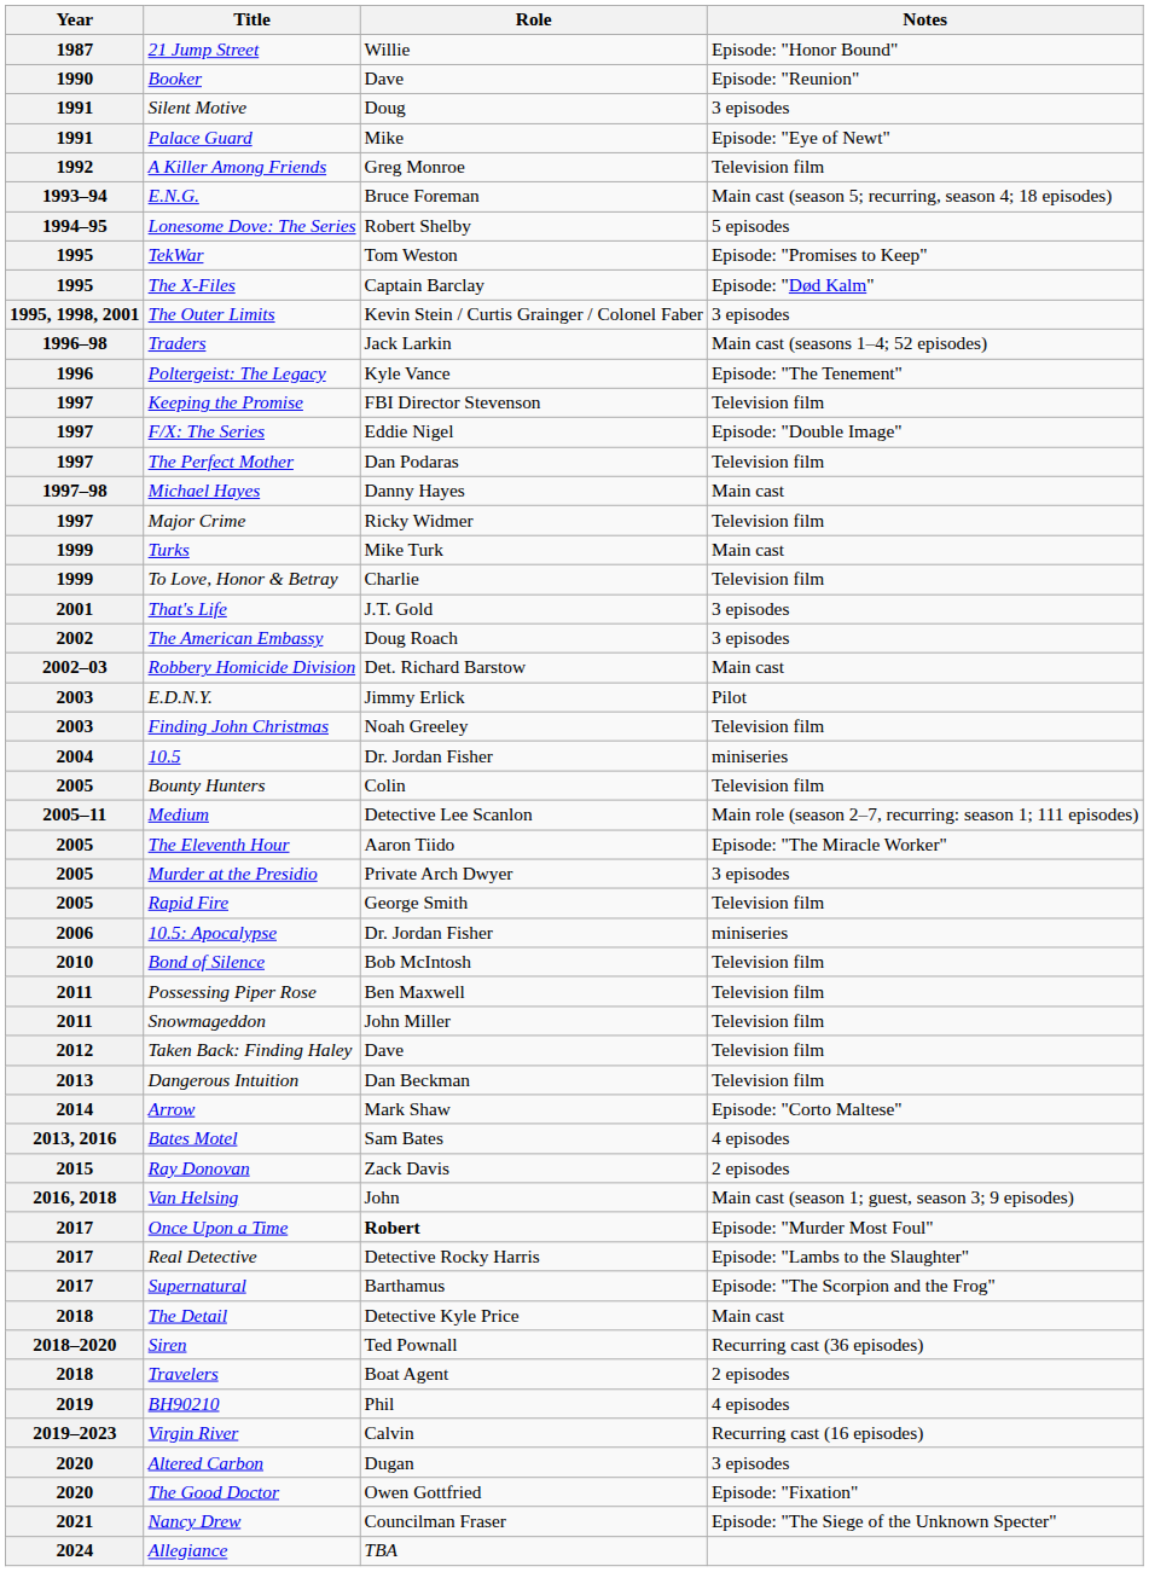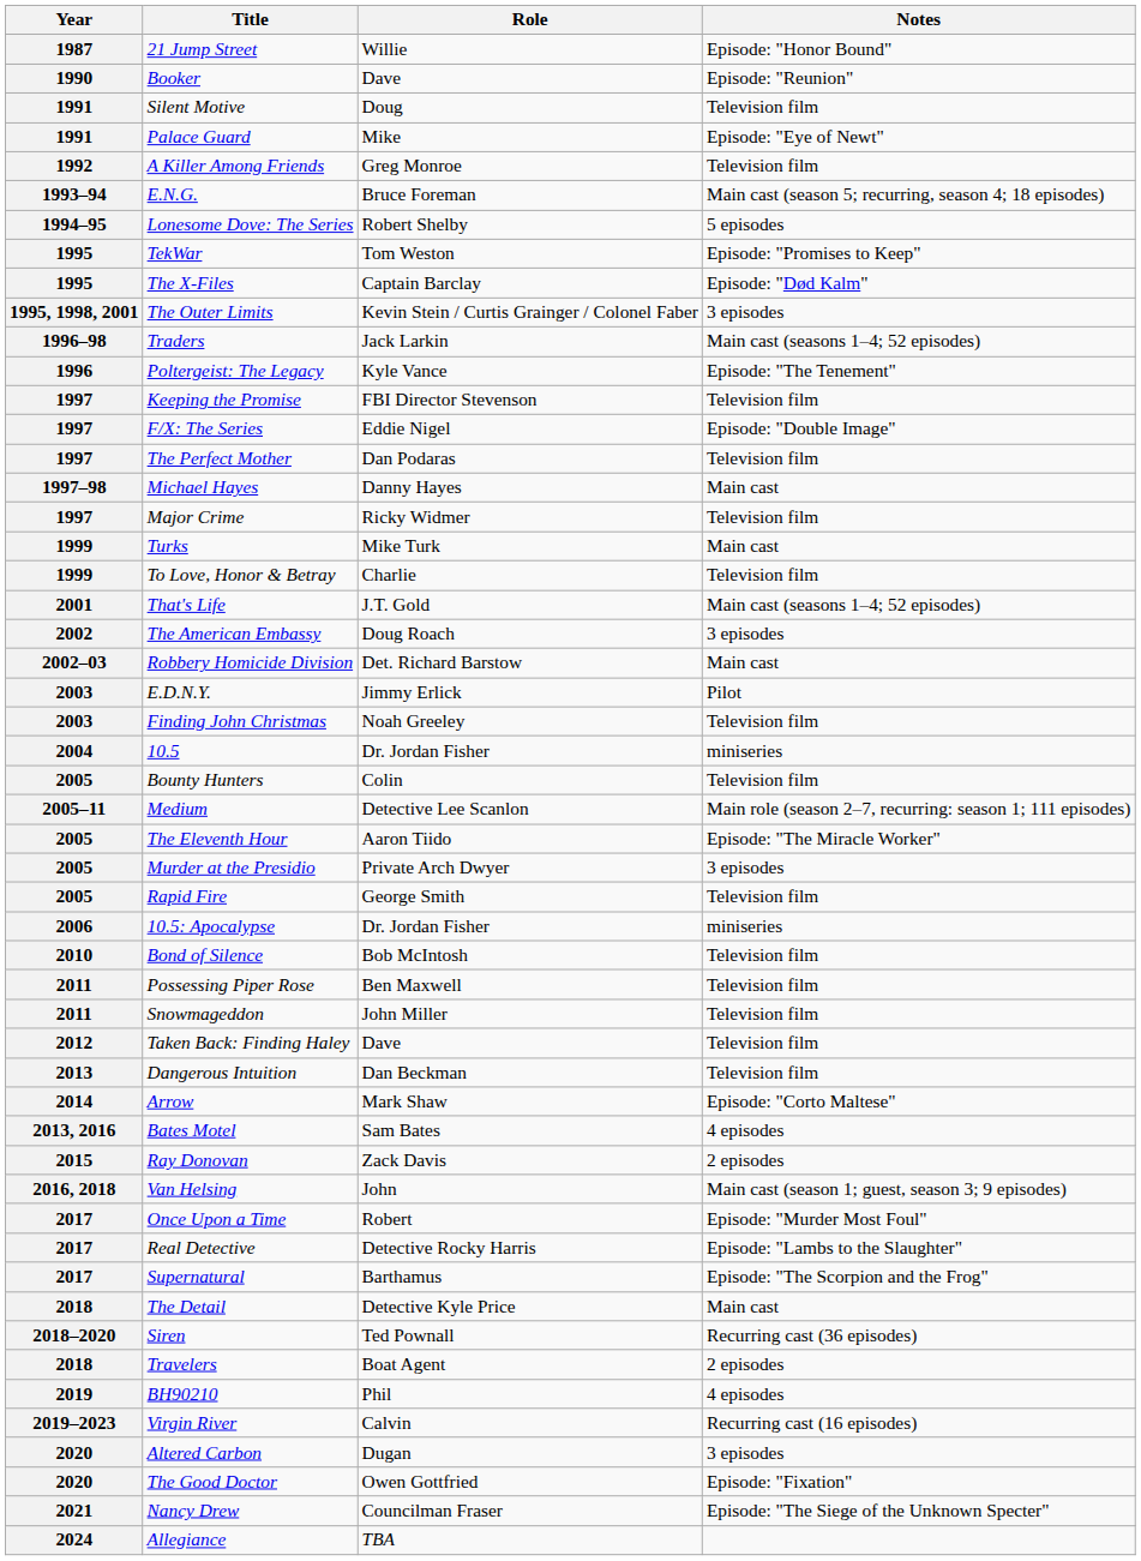Silent Motive | Notes: 3 episodes -> Television film
That's Life | Notes: 3 episodes -> Main cast (seasons 1–4; 52 episodes)
Once Upon a Time | Role: bold -> normal
